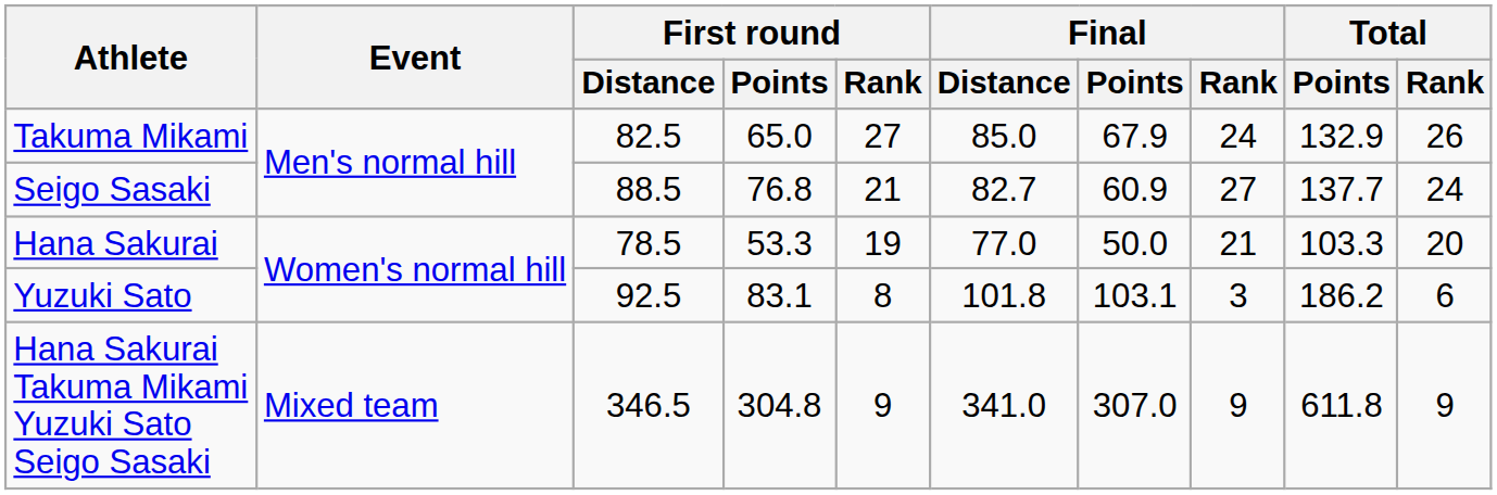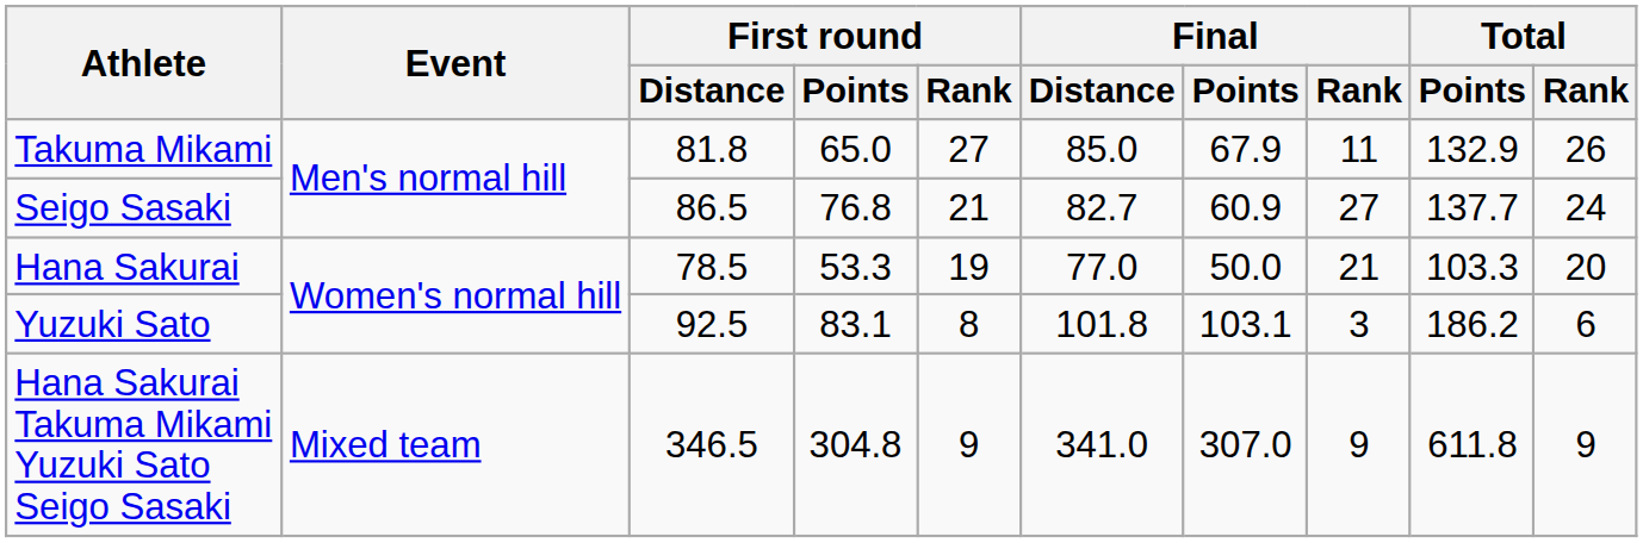Takuma Mikami | First round / Distance: 82.5 -> 81.8
Takuma Mikami | Final / Rank: 24 -> 11
Seigo Sasaki | First round / Distance: 88.5 -> 86.5
